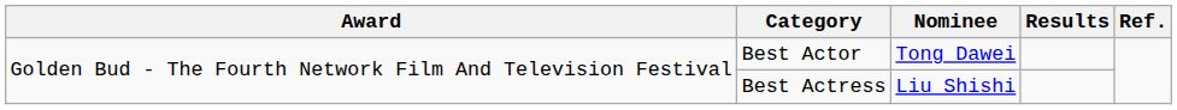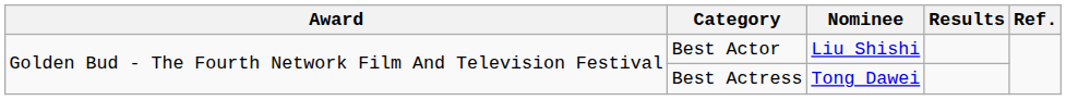Best Actor | Nominee: Tong Dawei -> Liu Shishi
Best Actress | Nominee: Liu Shishi -> Tong Dawei
